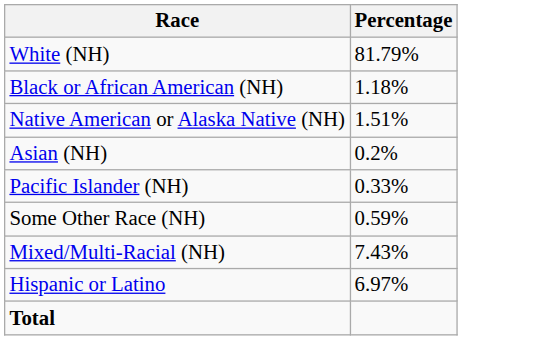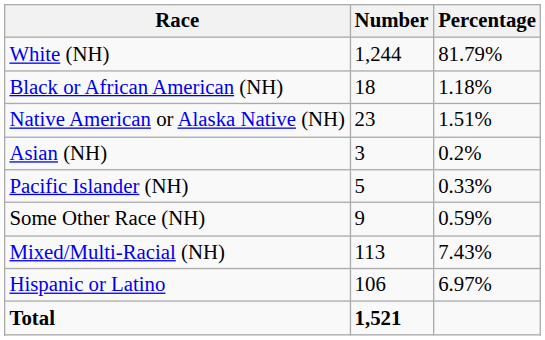+ column: Number | 1,244 | 18 | 23 | 3 | 5 | 9 | 113 | 106 | 1,521
